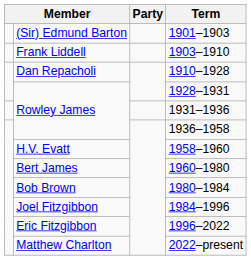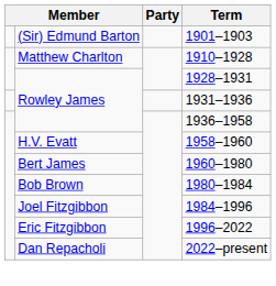- row: Frank Liddell | 1903–1910
1910–1928 | column 2: Dan Repacholi -> Matthew Charlton
2022–present | column 2: Matthew Charlton -> Dan Repacholi
